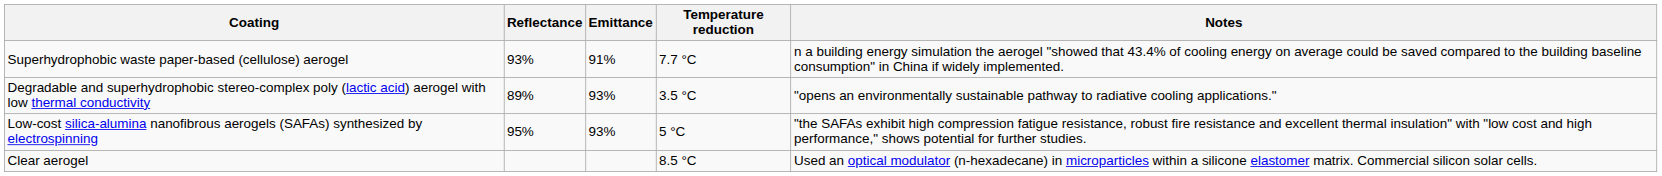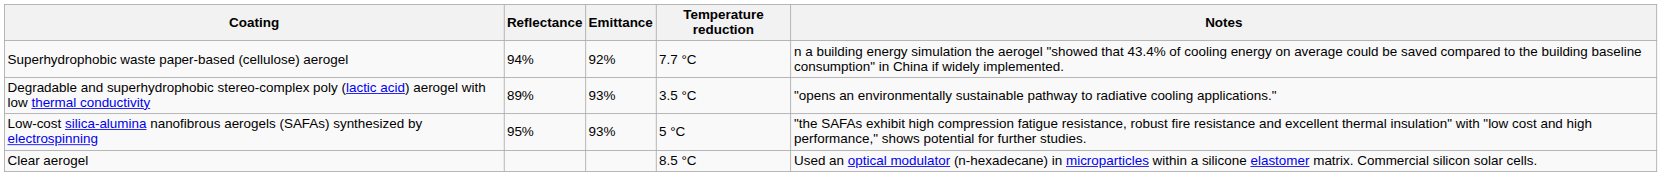Superhydrophobic waste paper-based (cellulose) aerogel | Reflectance: 93% -> 94%
Superhydrophobic waste paper-based (cellulose) aerogel | Emittance: 91% -> 92%
